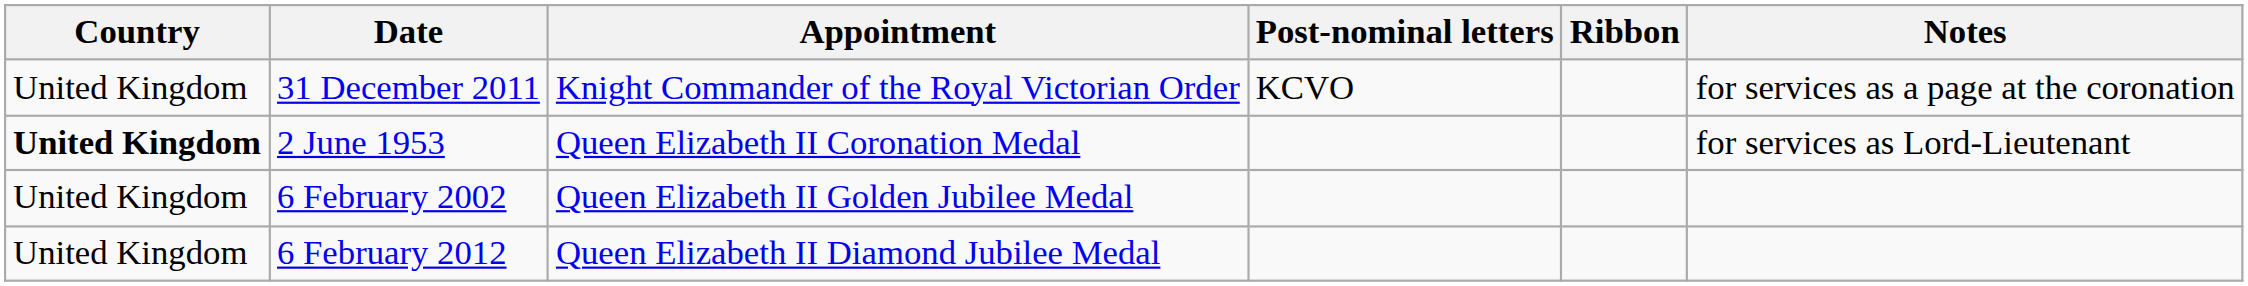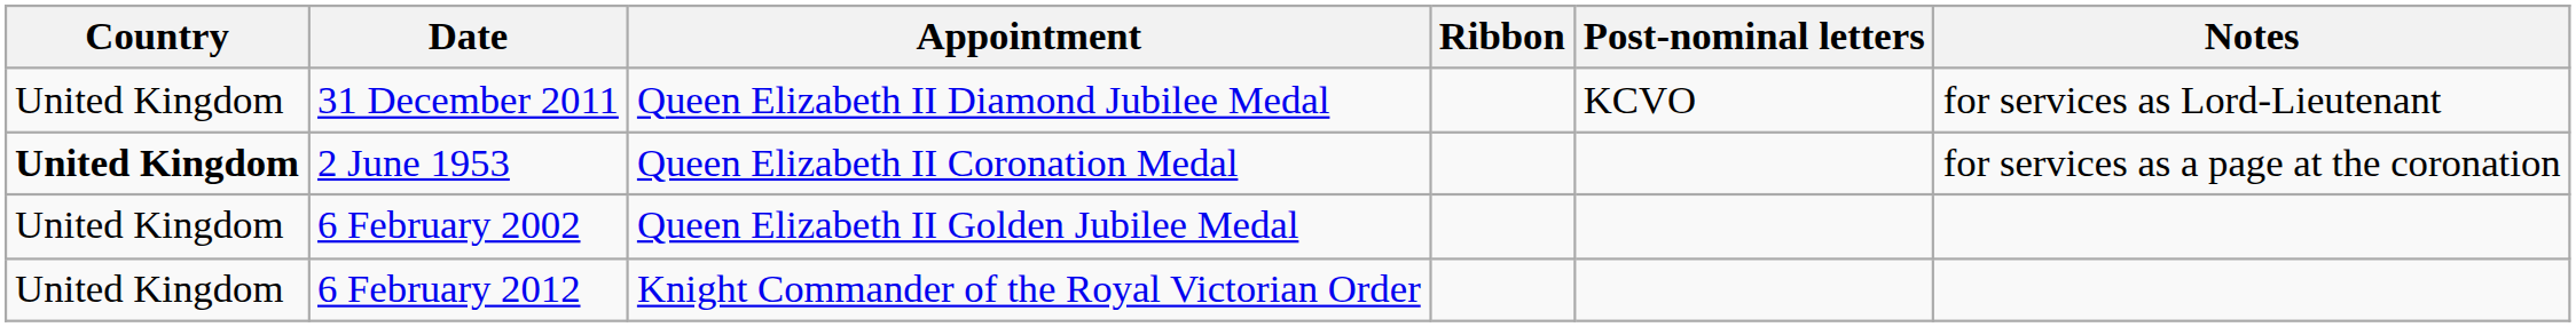columns swapped: Ribbon <-> Post-nominal letters
31 December 2011 | Appointment: Knight Commander of the Royal Victorian Order -> Queen Elizabeth II Diamond Jubilee Medal
31 December 2011 | Notes: for services as a page at the coronation -> for services as Lord-Lieutenant
2 June 1953 | Notes: for services as Lord-Lieutenant -> for services as a page at the coronation
6 February 2012 | Appointment: Queen Elizabeth II Diamond Jubilee Medal -> Knight Commander of the Royal Victorian Order
